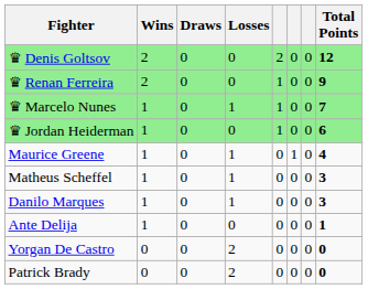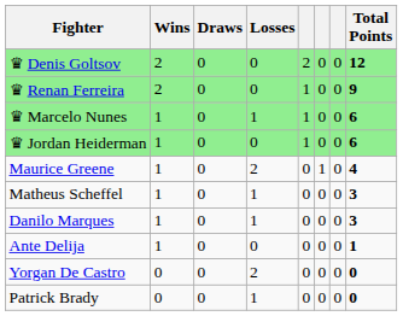♛ Marcelo Nunes | Total Points: 7 -> 6
Maurice Greene | Losses: 1 -> 2
Patrick Brady | Losses: 2 -> 1
